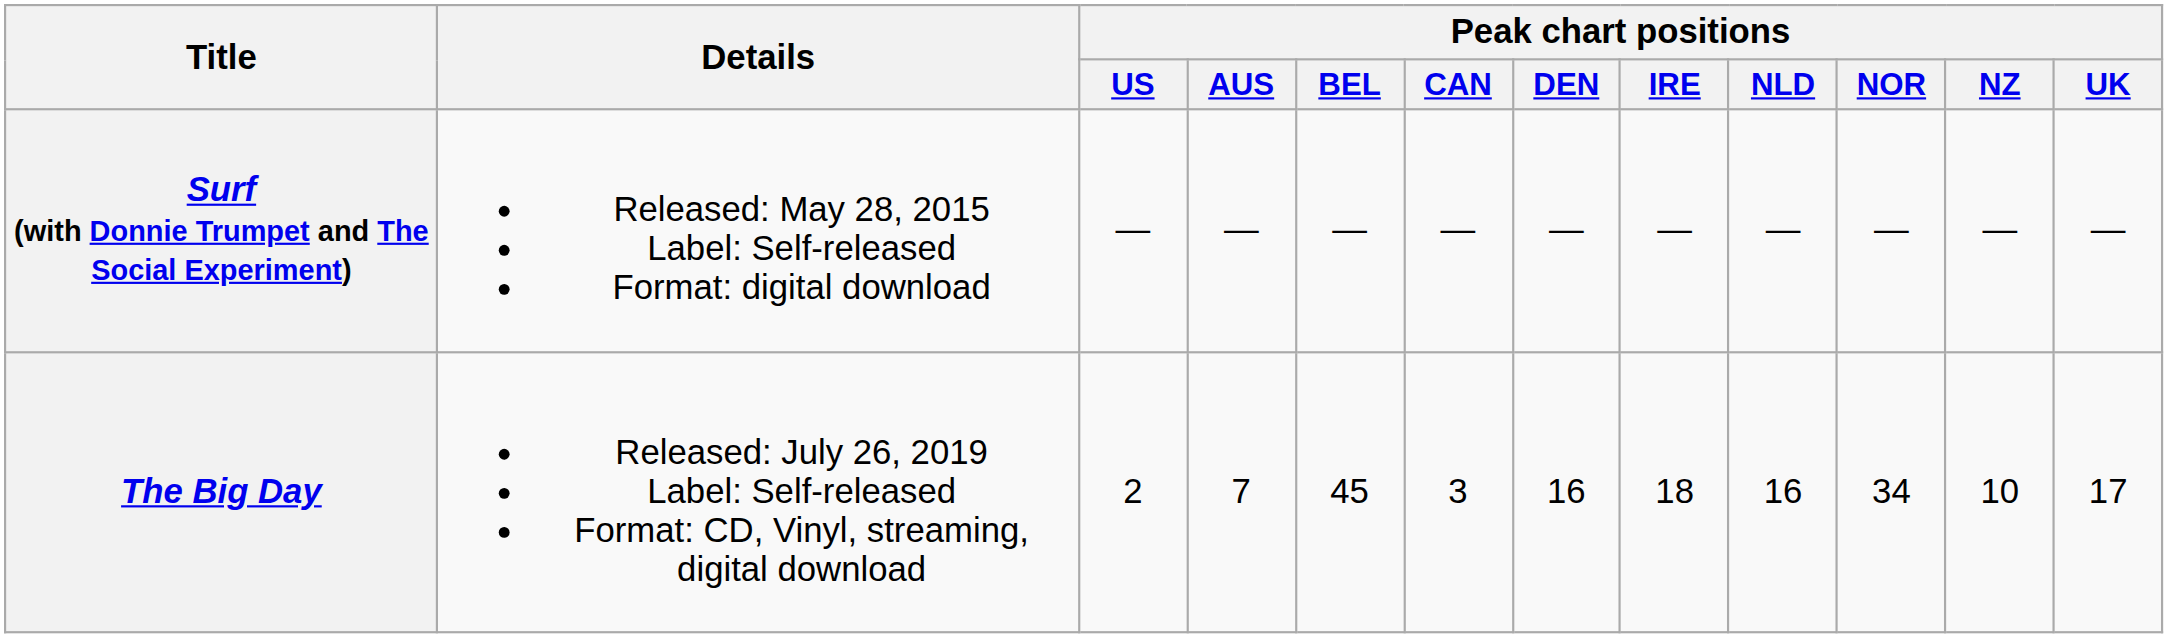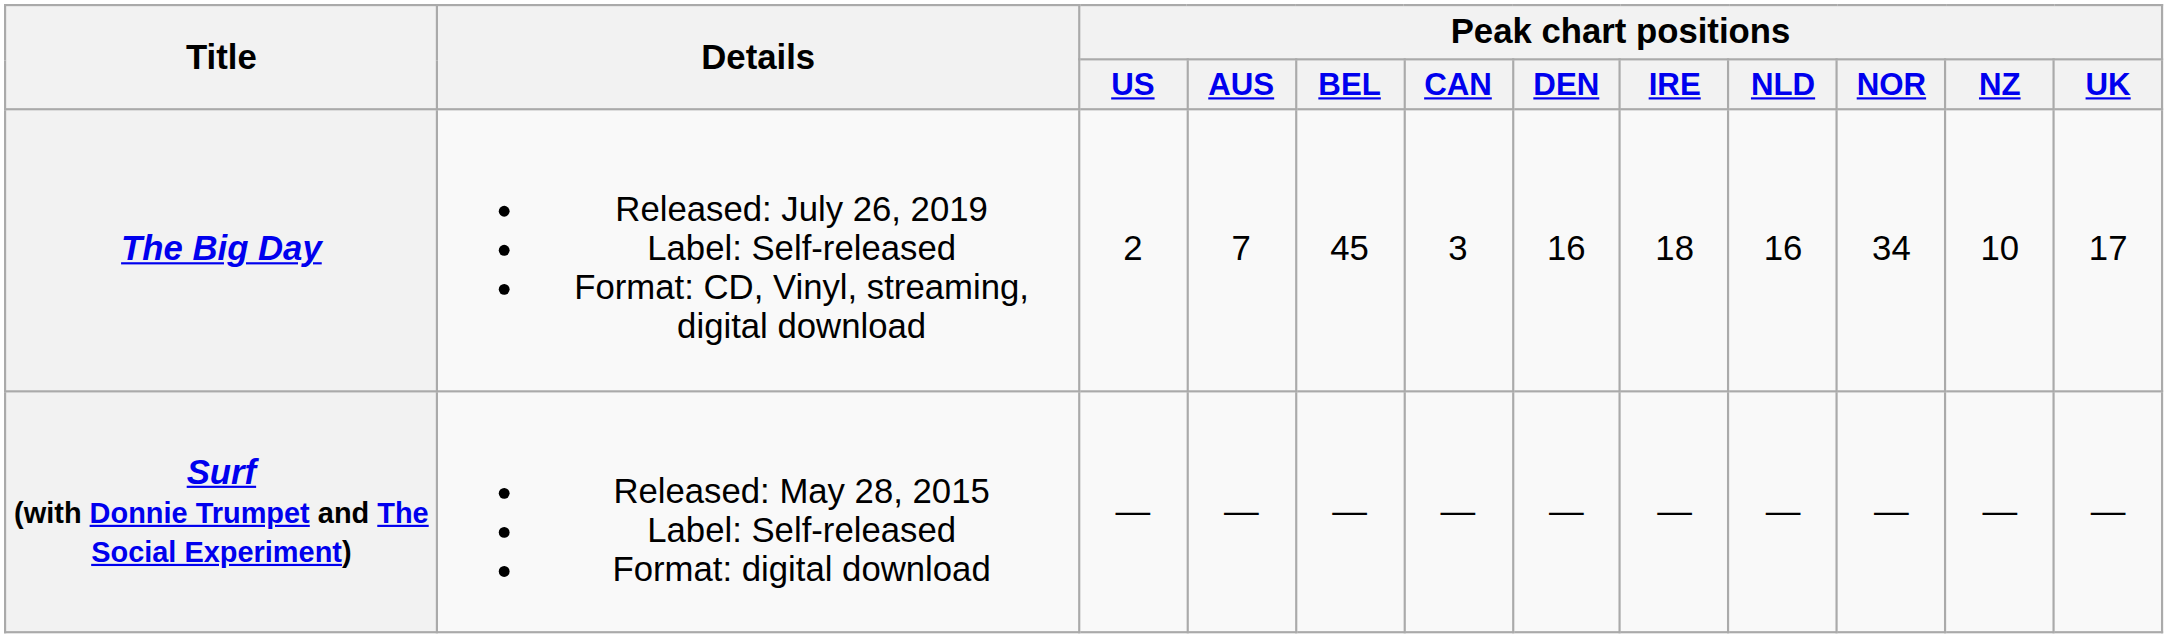rows swapped: Surf (with Donnie Trumpet and The Social Experiment) <-> The Big Day
